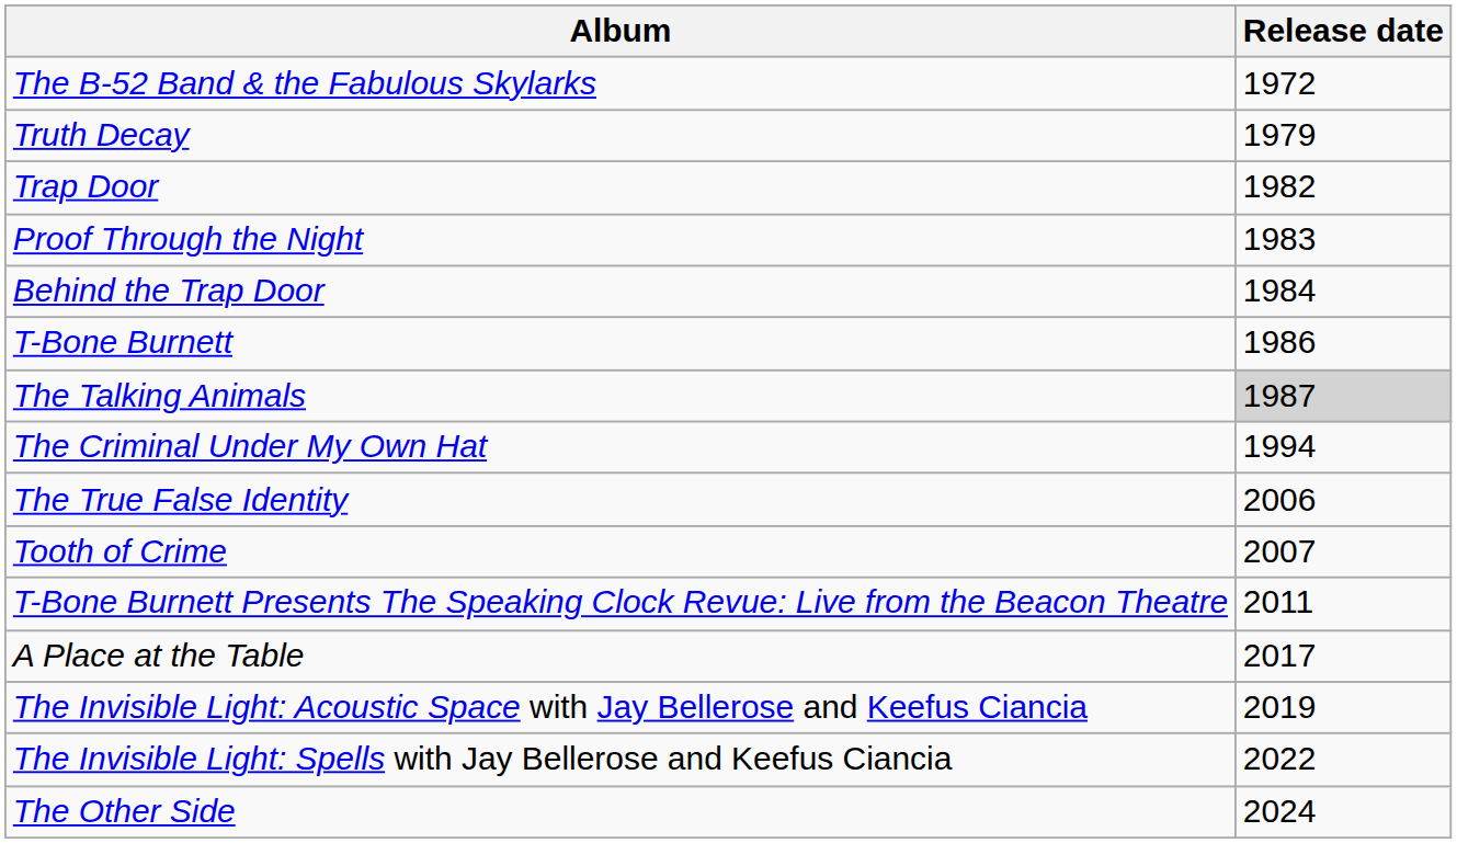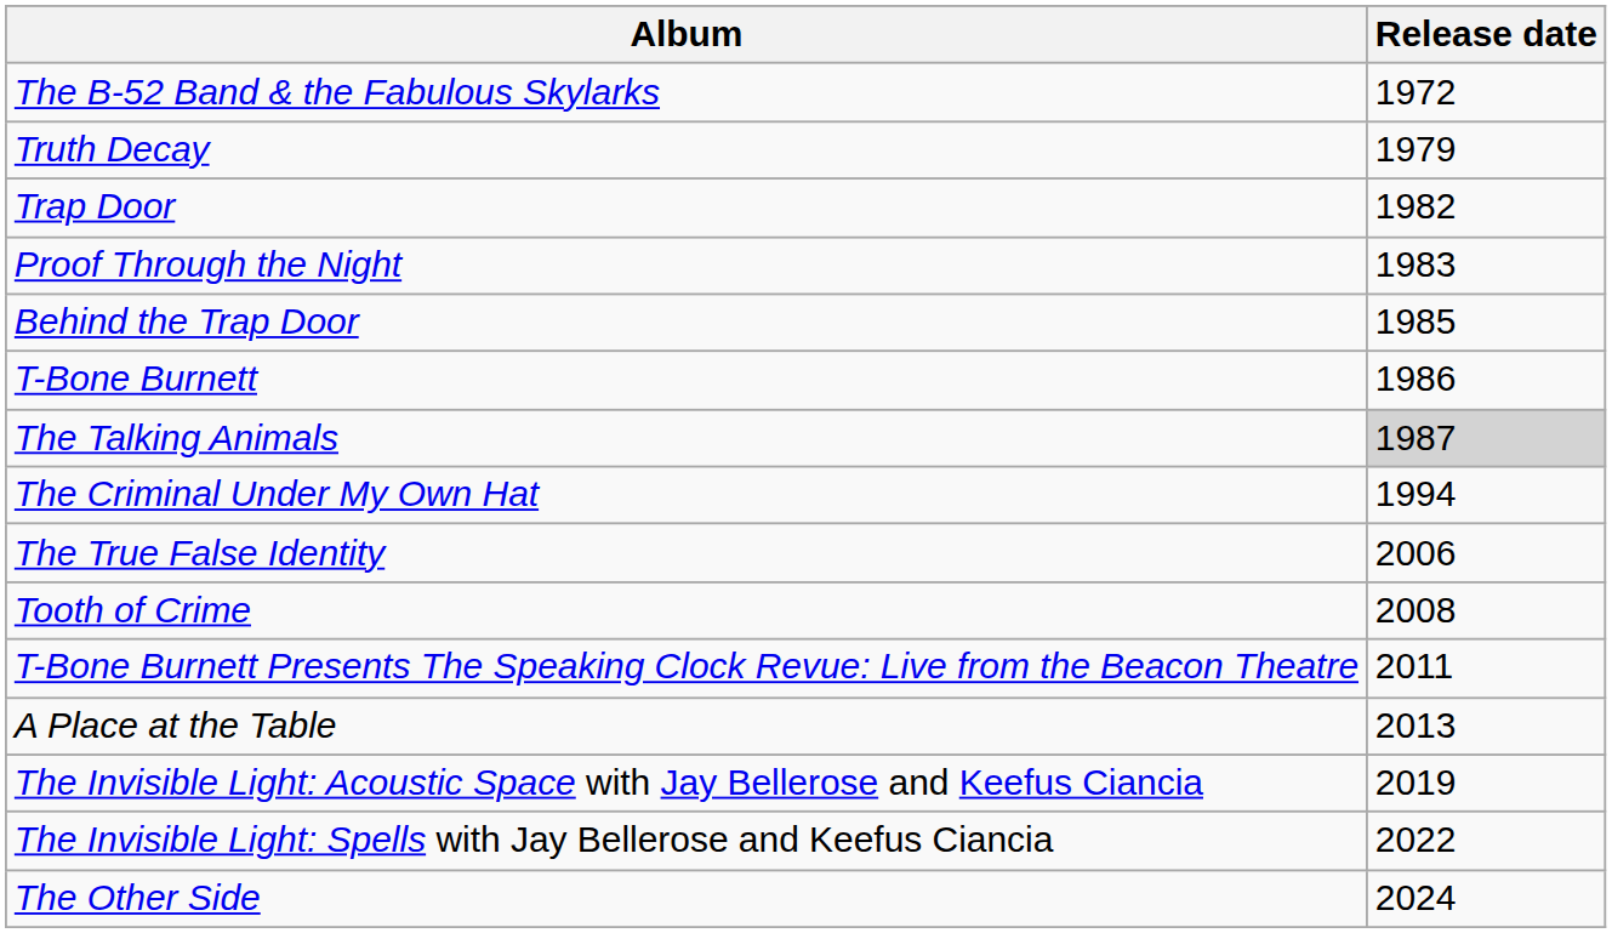Behind the Trap Door | Release date: 1984 -> 1985
Tooth of Crime | Release date: 2007 -> 2008
A Place at the Table | Release date: 2017 -> 2013
